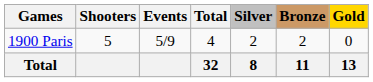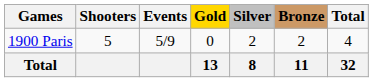columns swapped: Gold <-> Total
